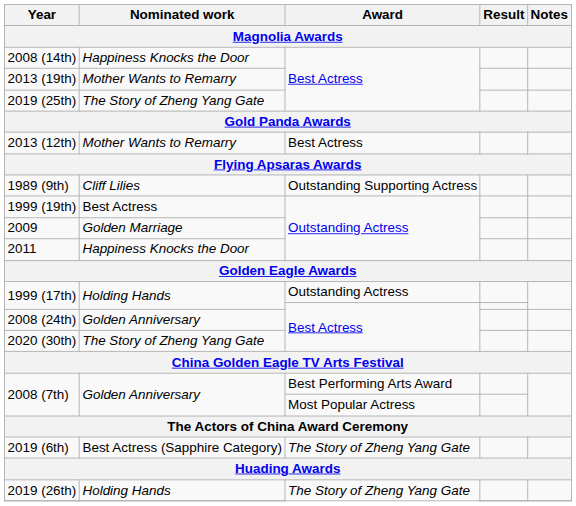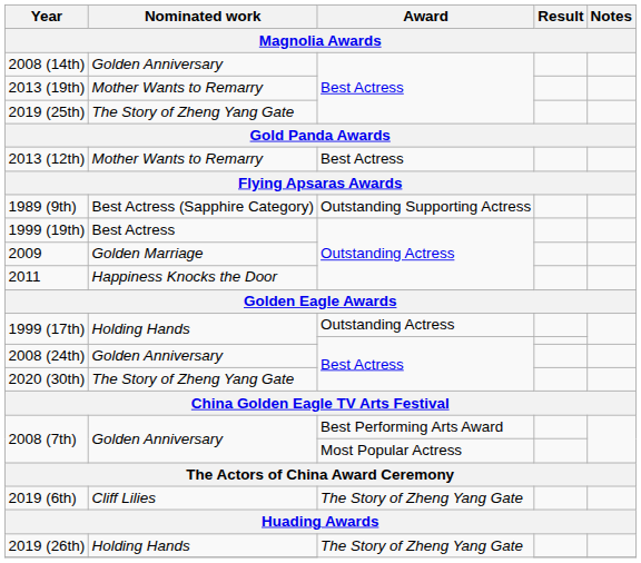2008 (14th) | Nominated work: Happiness Knocks the Door -> Golden Anniversary
1989 (9th) | Nominated work: Cliff Lilies -> Best Actress (Sapphire Category)
2019 (6th) | Nominated work: Best Actress (Sapphire Category) -> Cliff Lilies
